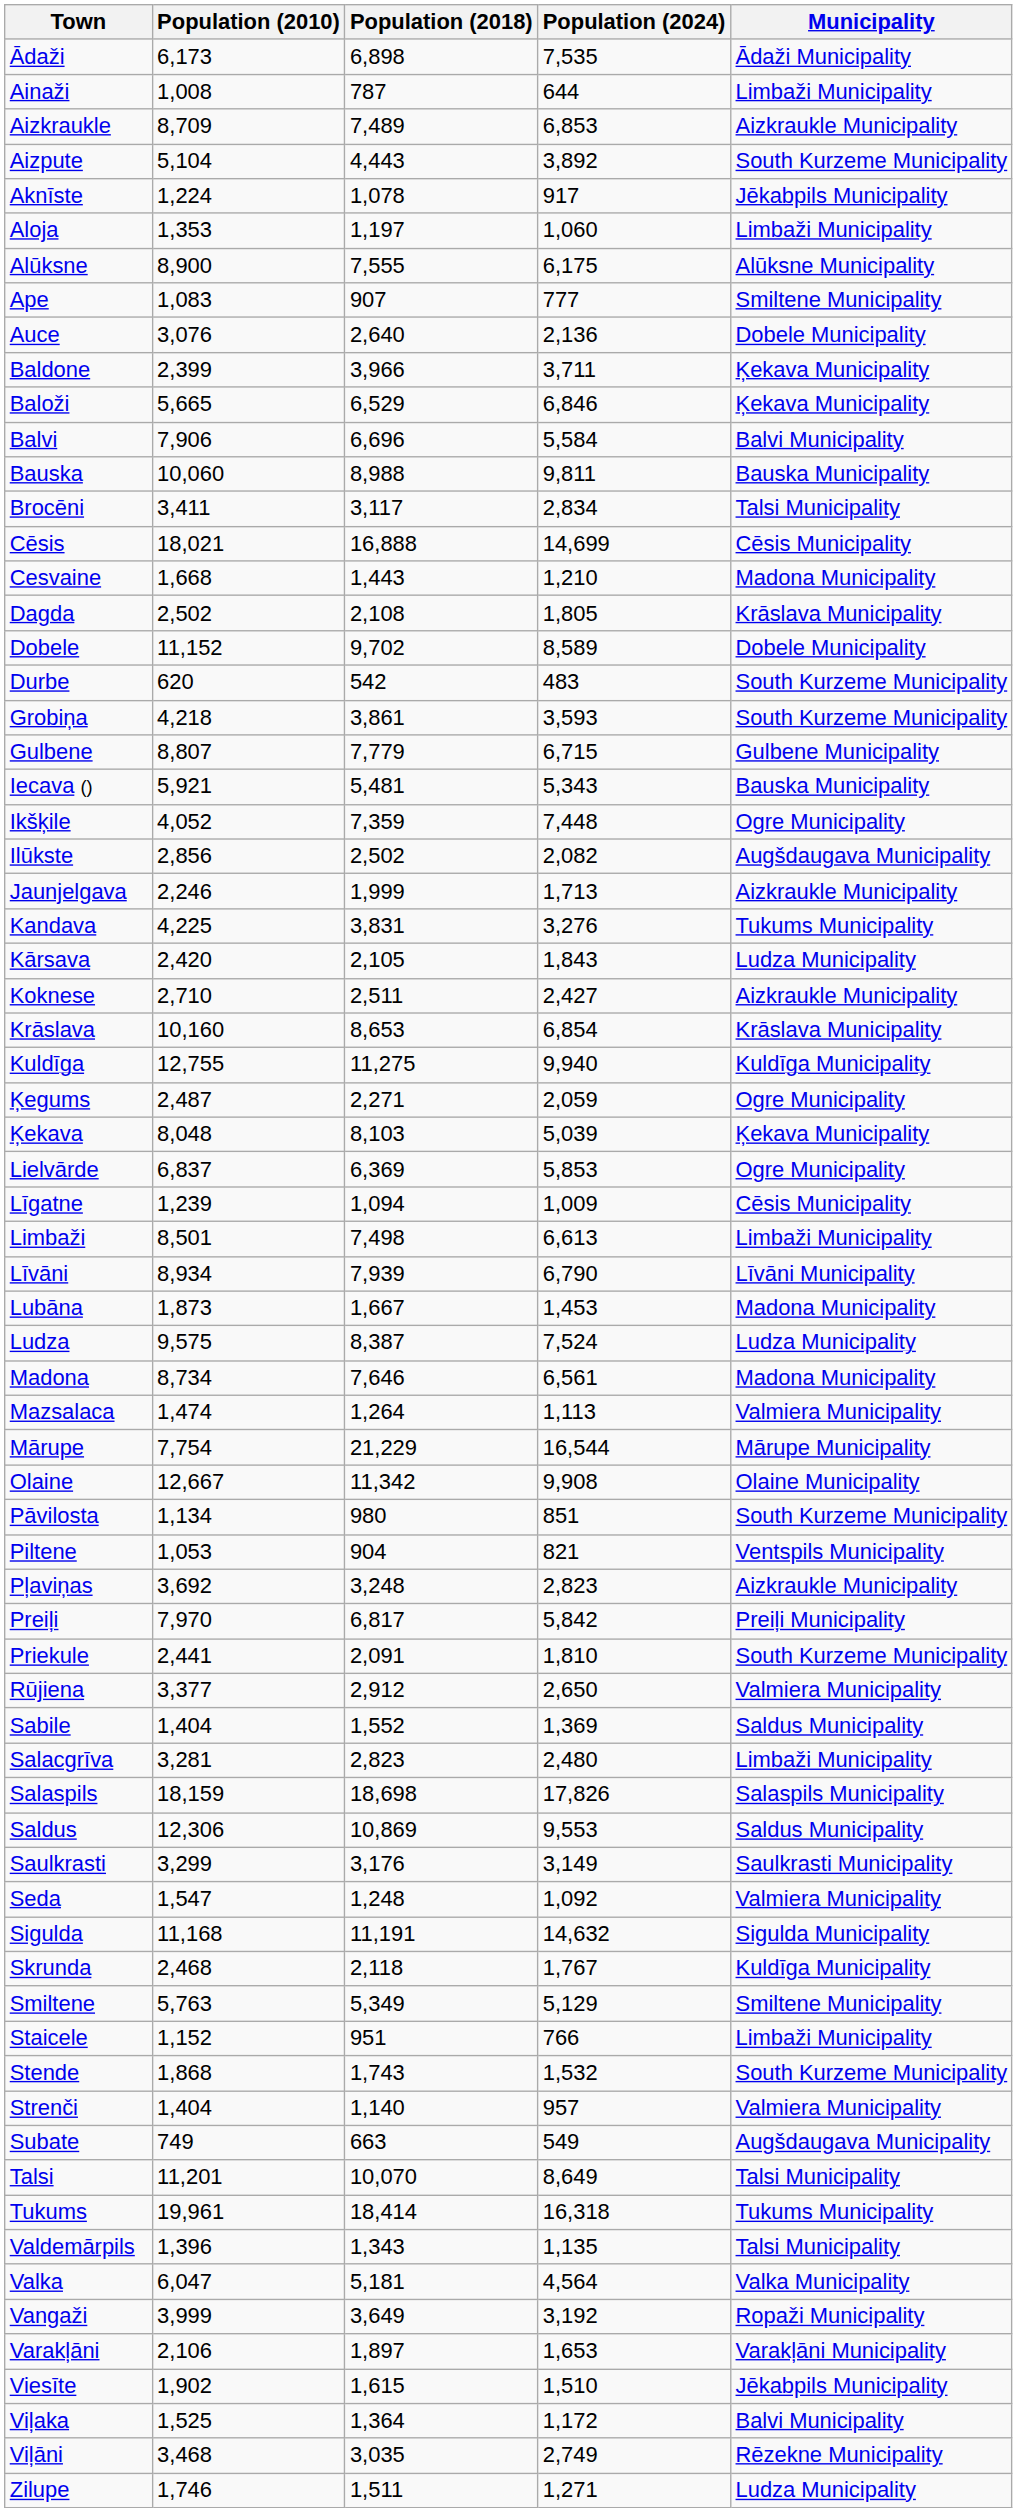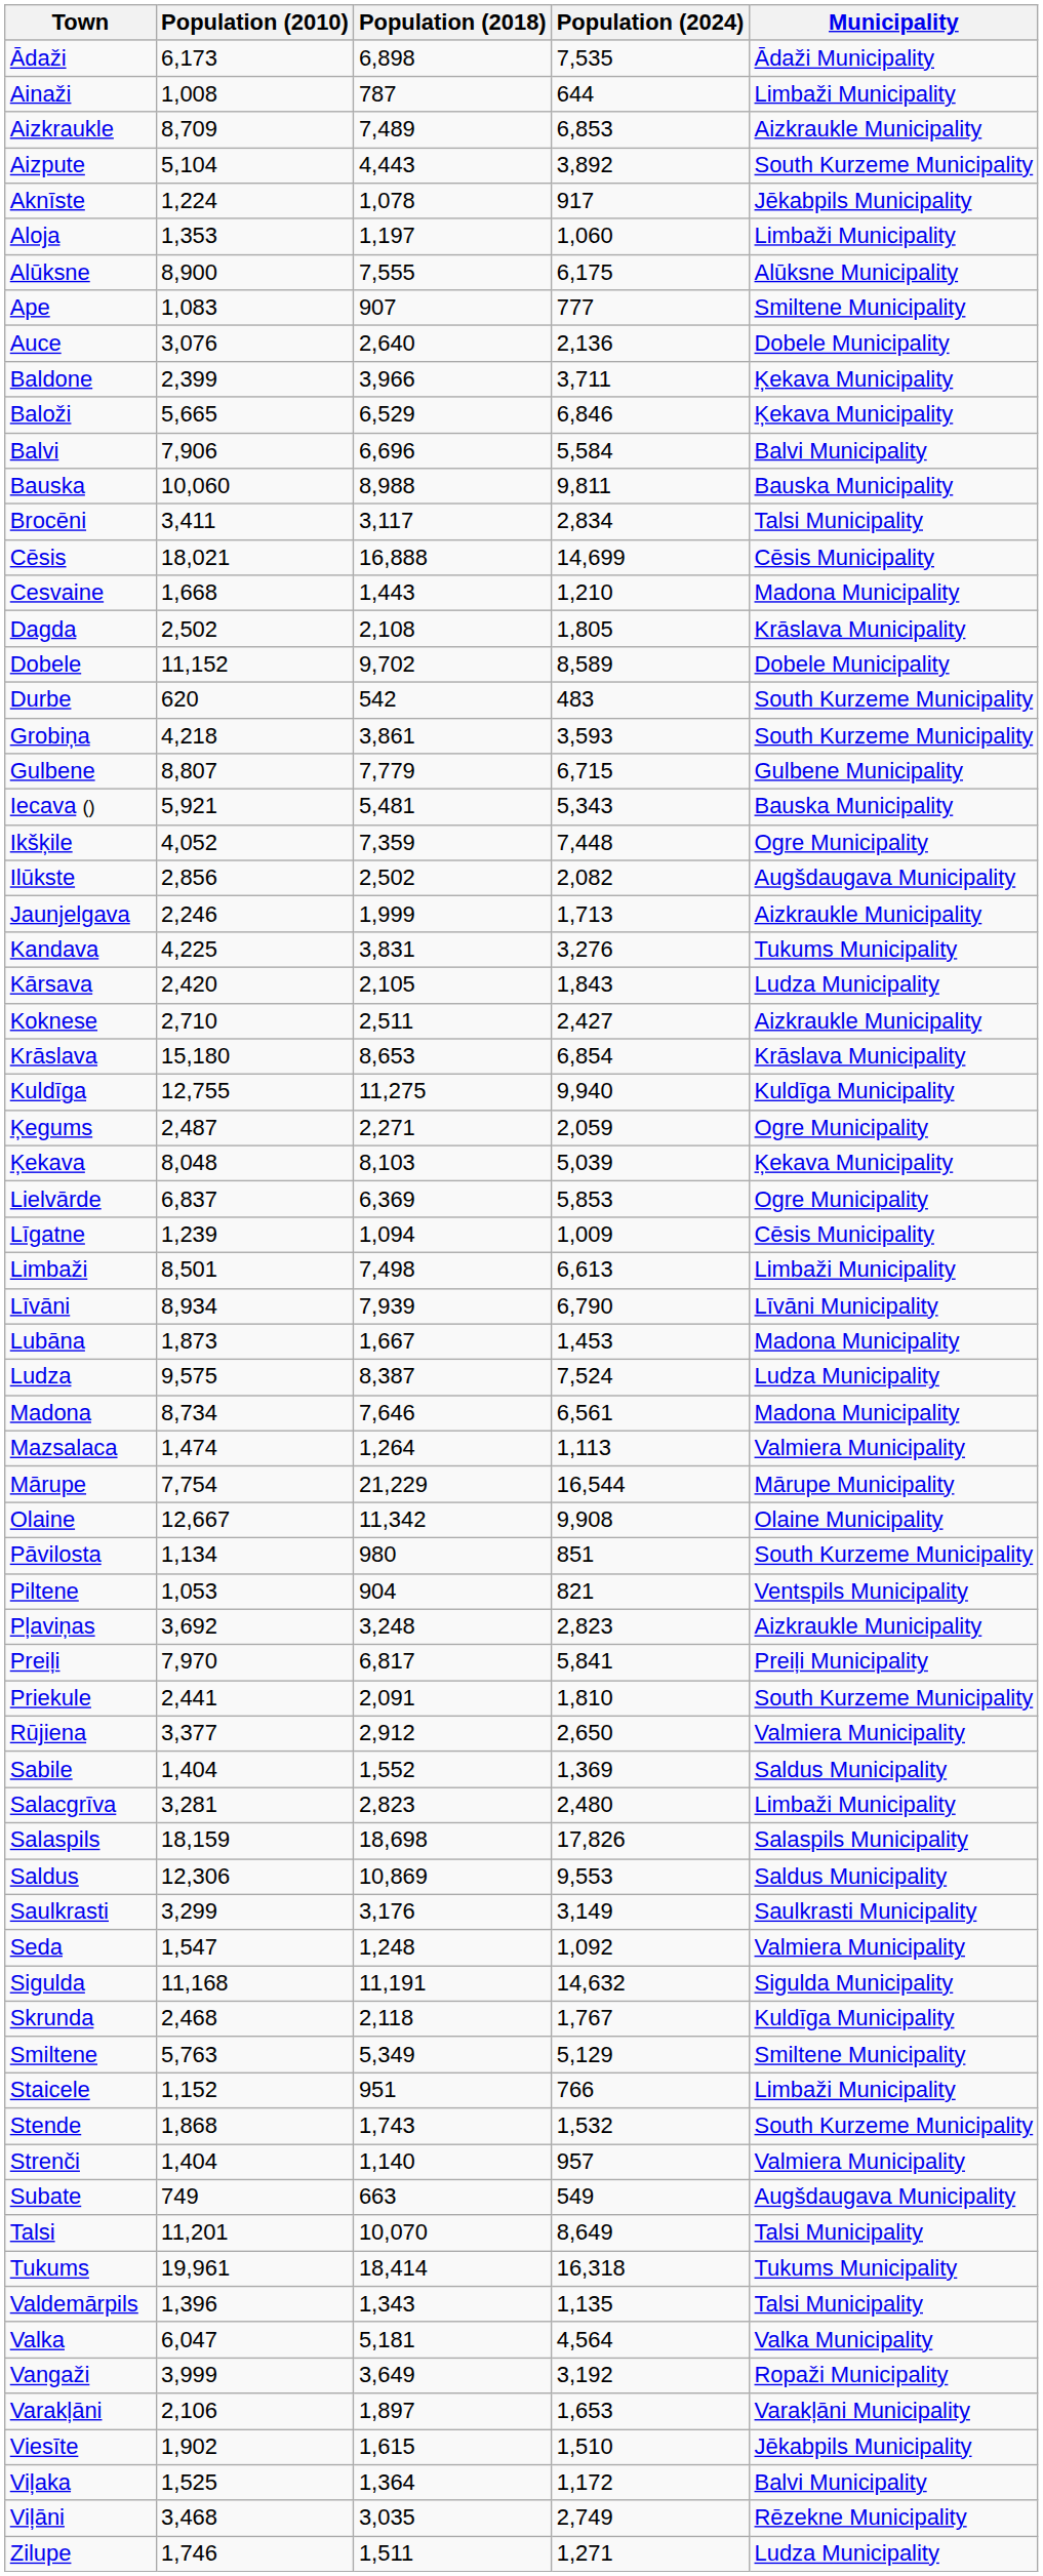Krāslava | Population (2010): 10,160 -> 15,180
Preiļi | Population (2024): 5,842 -> 5,841
